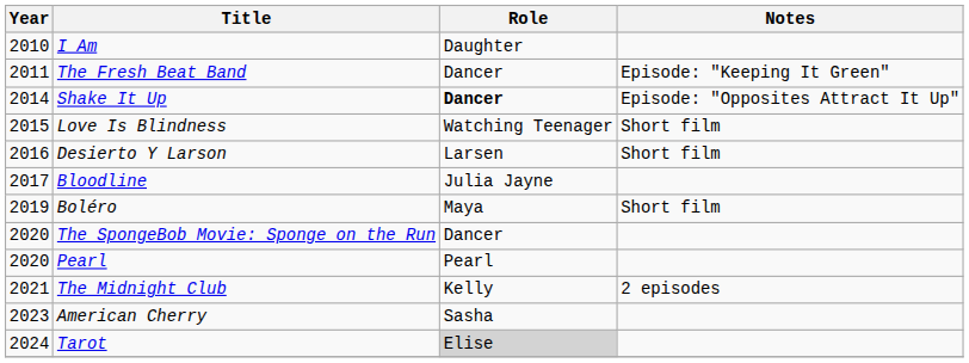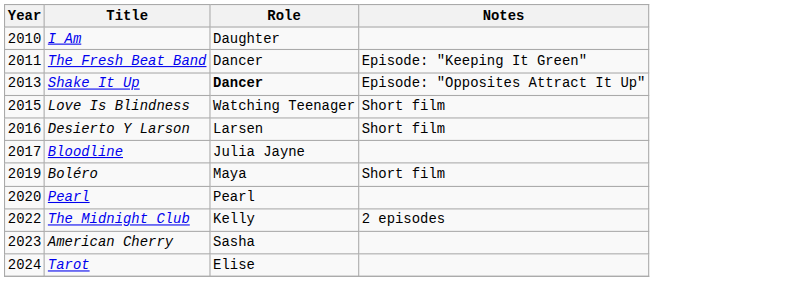Shake It Up | Year: 2014 -> 2013
- row: 2020 | The SpongeBob Movie: Sponge on the Run | Dancer
The Midnight Club | Year: 2021 -> 2022
Tarot | Role: lightgrey background -> no background
